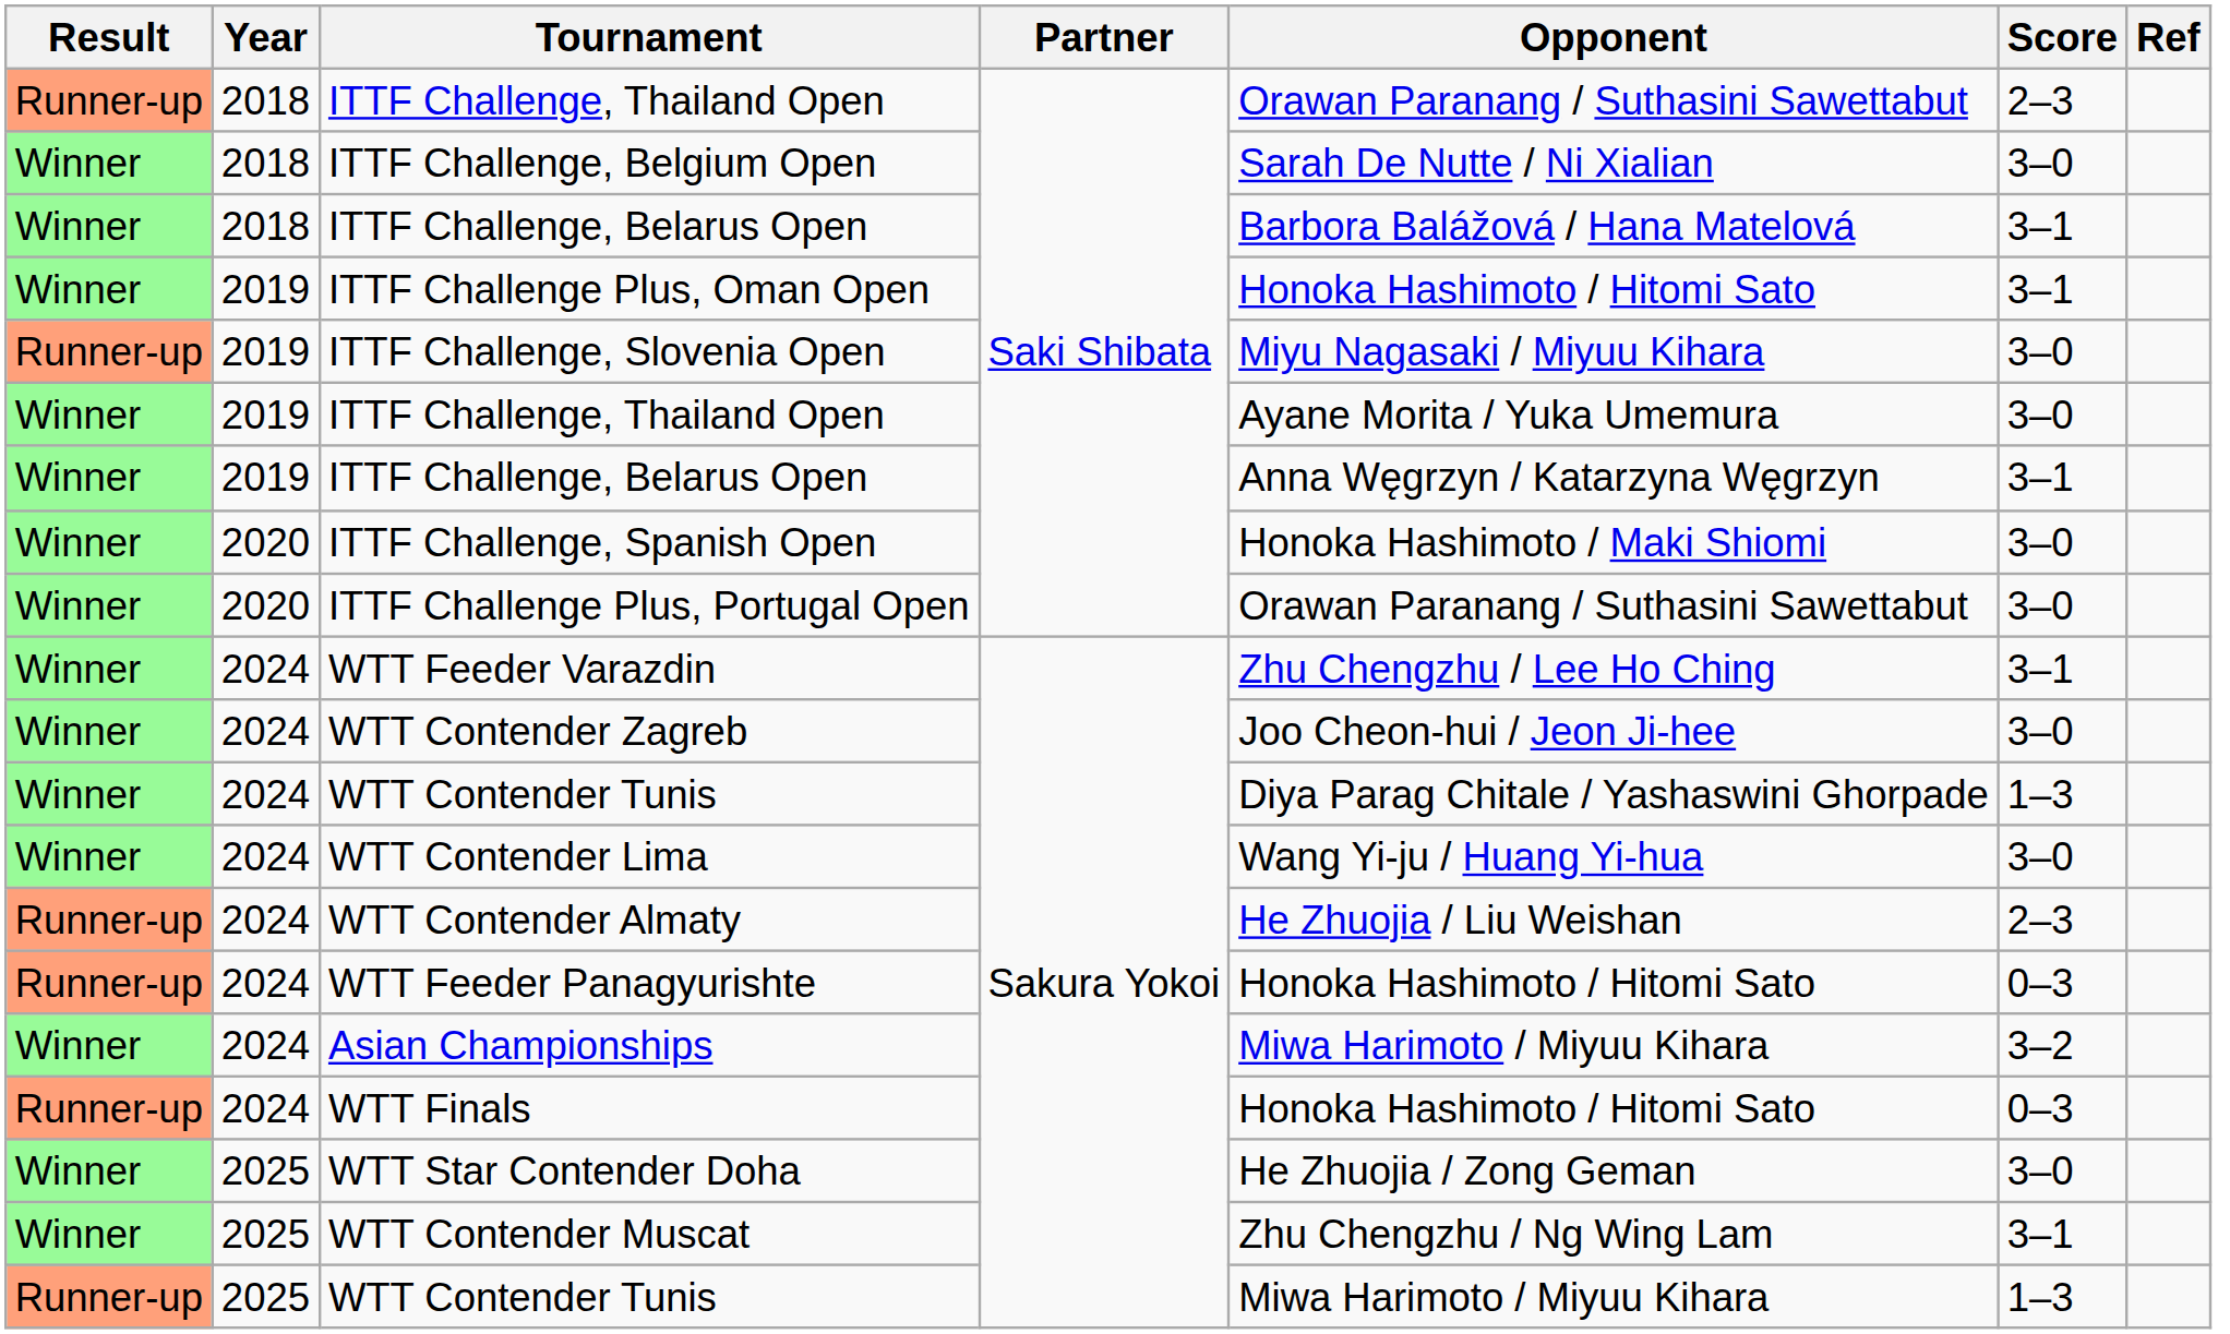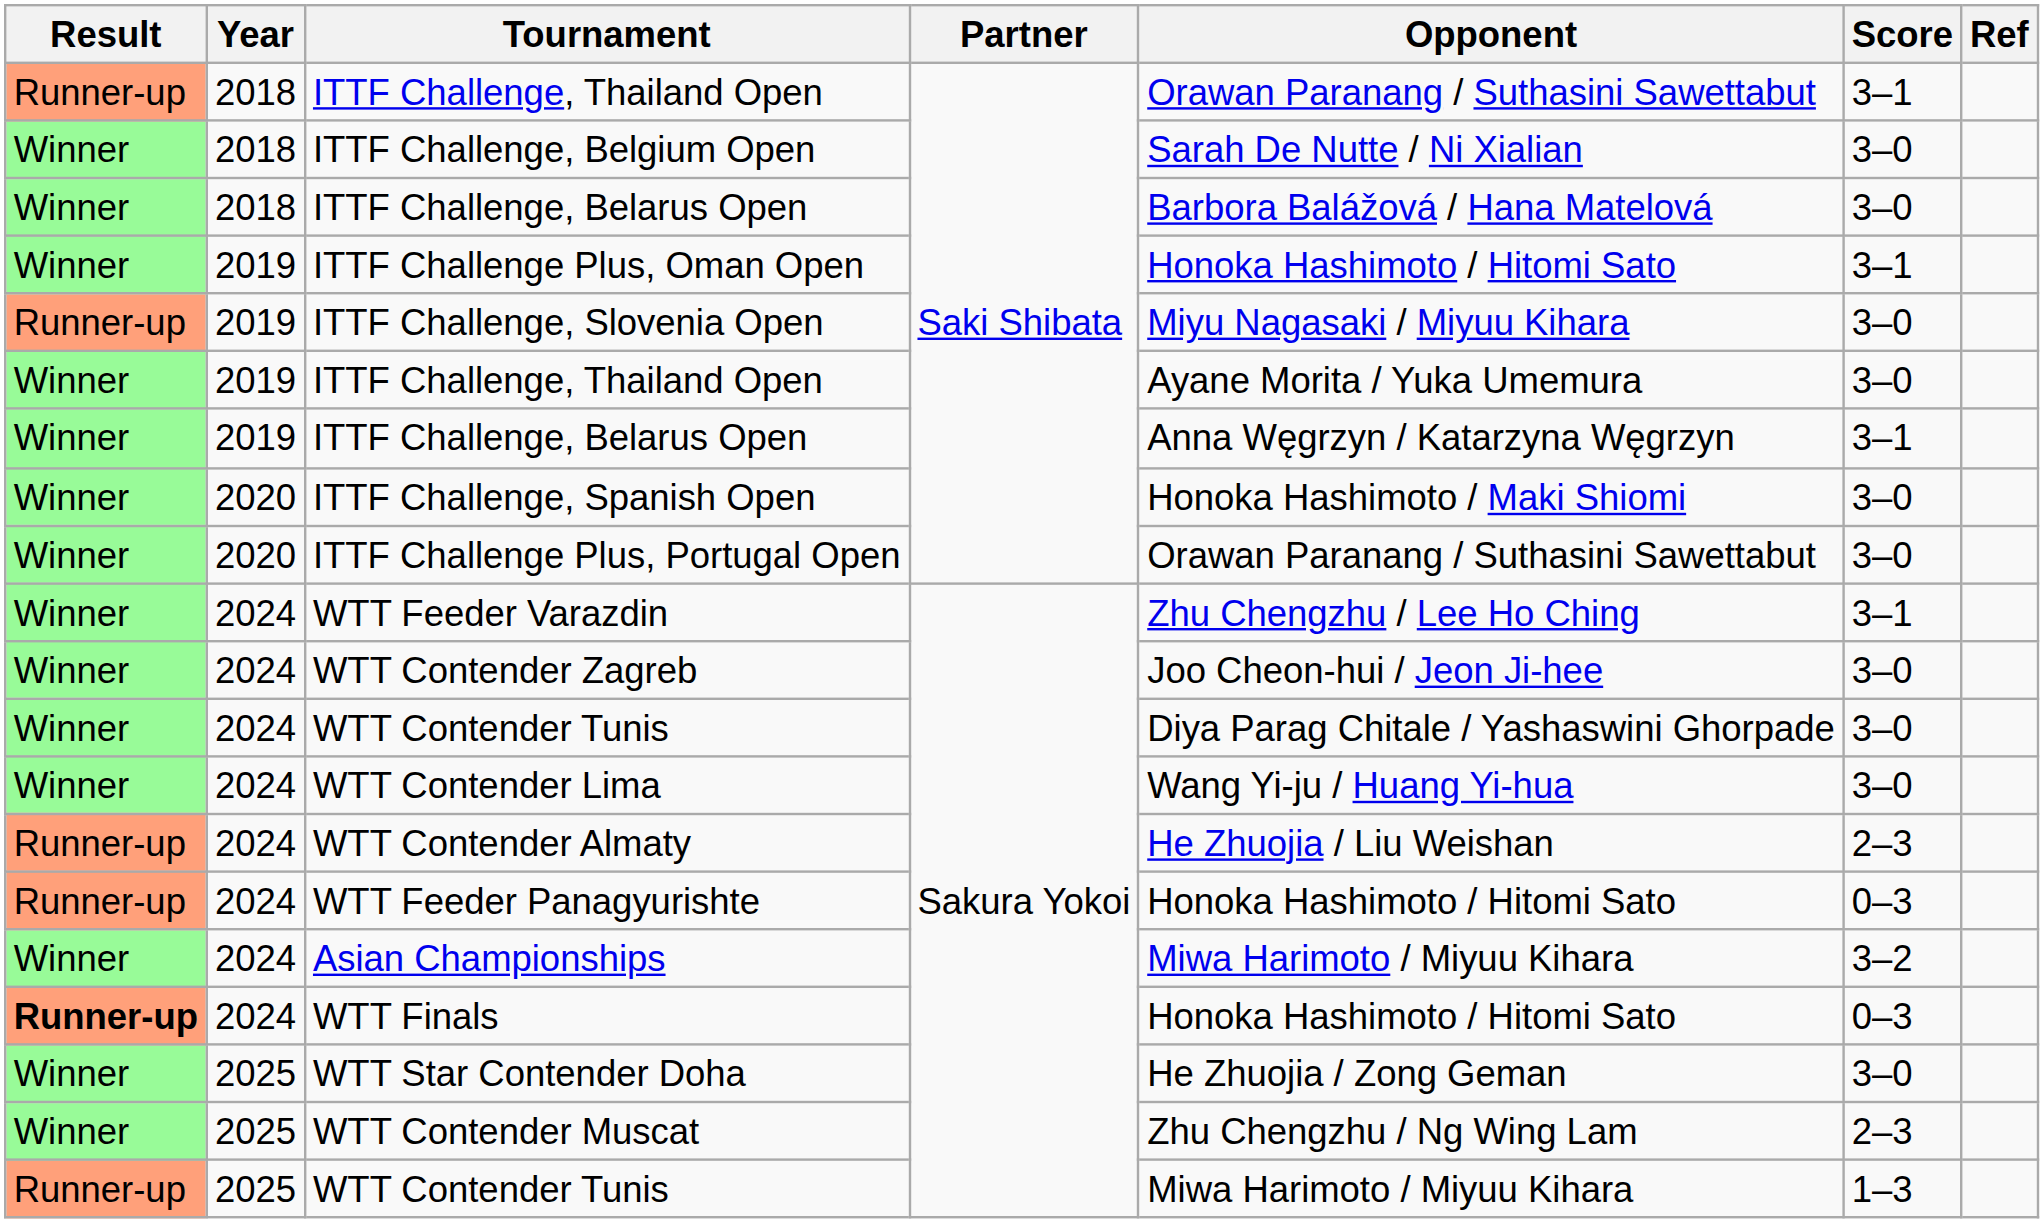2018 / ITTF Challenge, Thailand Open | Score: 2–3 -> 3–1
2018 / ITTF Challenge, Belarus Open | Score: 3–1 -> 3–0
2024 / WTT Contender Tunis | Score: 1–3 -> 3–0
WTT Finals | Result: normal -> bold
WTT Contender Muscat | Score: 3–1 -> 2–3
